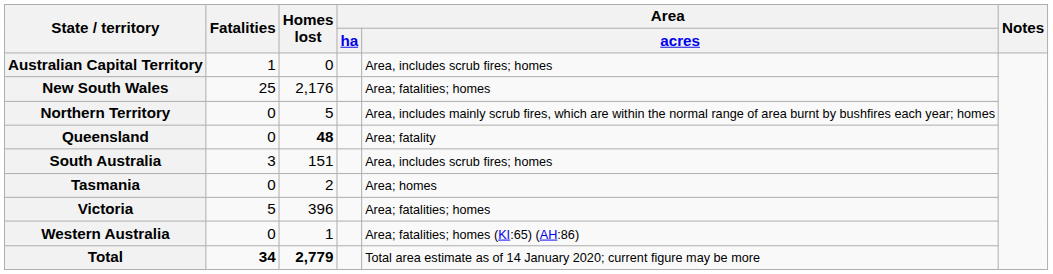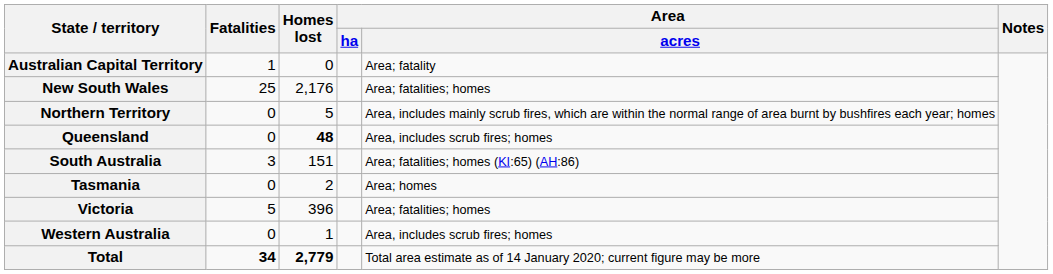Australian Capital Territory | Area / acres: Area, includes scrub fires; homes -> Area; fatality
Queensland | Area / acres: Area; fatality -> Area, includes scrub fires; homes
South Australia | Area / acres: Area, includes scrub fires; homes -> Area; fatalities; homes (KI:65) (AH:86)
Western Australia | Area / acres: Area; fatalities; homes (KI:65) (AH:86) -> Area, includes scrub fires; homes
